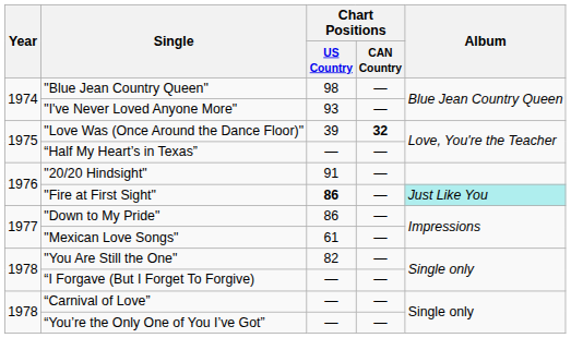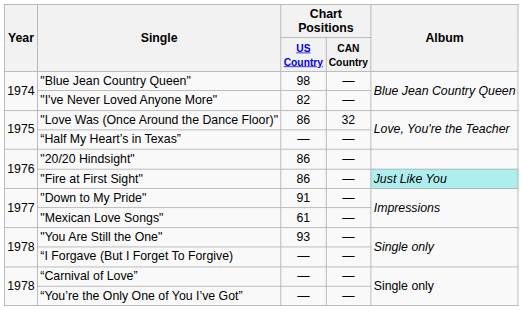"I've Never Loved Anyone More" | Chart Positions / US Country: 93 -> 82
"Love Was (Once Around the Dance Floor)" | Chart Positions / US Country: 39 -> 86
"Love Was (Once Around the Dance Floor)" | Chart Positions / CAN Country: bold -> normal
"20/20 Hindsight" | Chart Positions / US Country: 91 -> 86
"Fire at First Sight" | Chart Positions / US Country: bold -> normal
"Down to My Pride" | Chart Positions / US Country: 86 -> 91
"You Are Still the One" | Chart Positions / US Country: 82 -> 93
